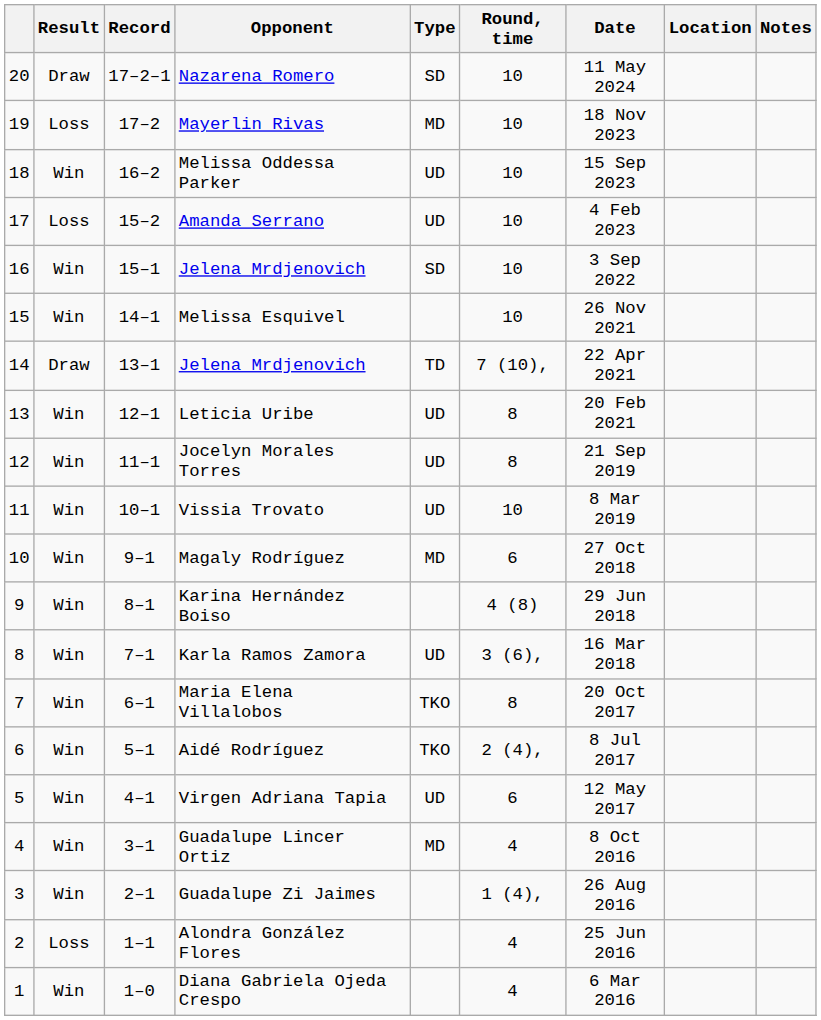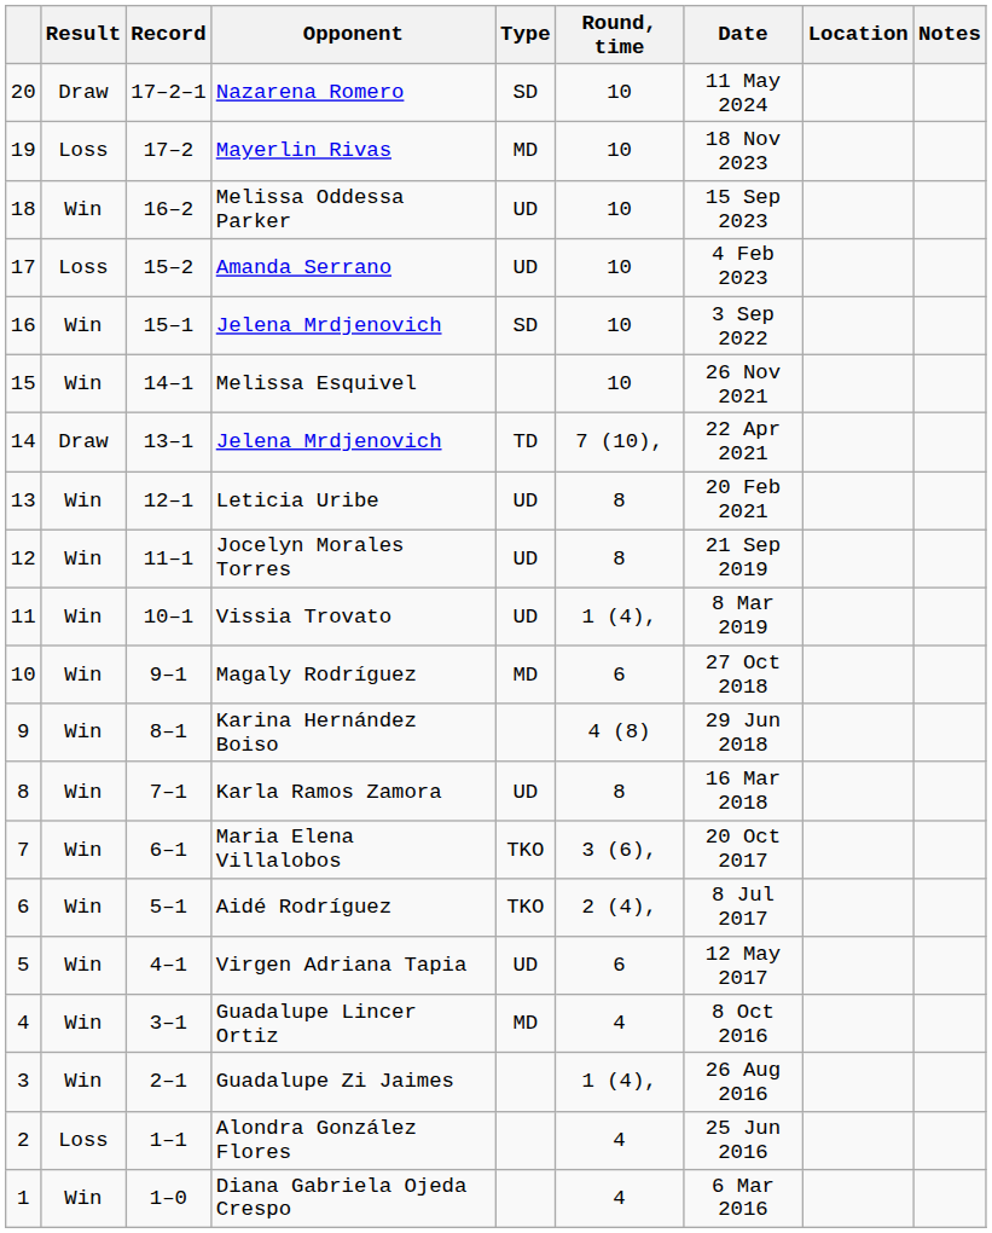Vissia Trovato | Round, time: 10 -> 1 (4),
Karla Ramos Zamora | Round, time: 3 (6), -> 8
Maria Elena Villalobos | Round, time: 8 -> 3 (6),
